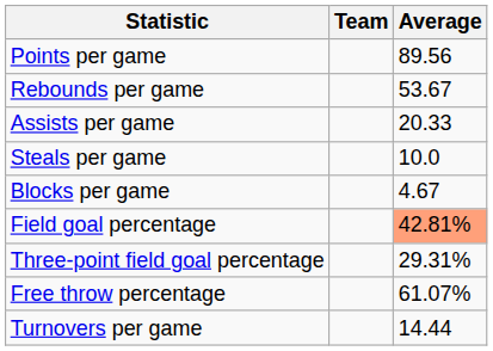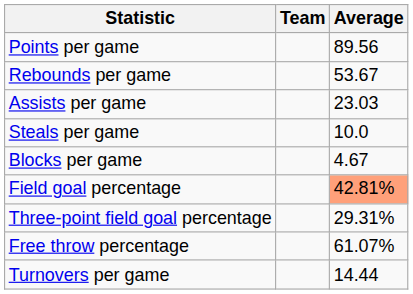Assists per game | Average: 20.33 -> 23.03
